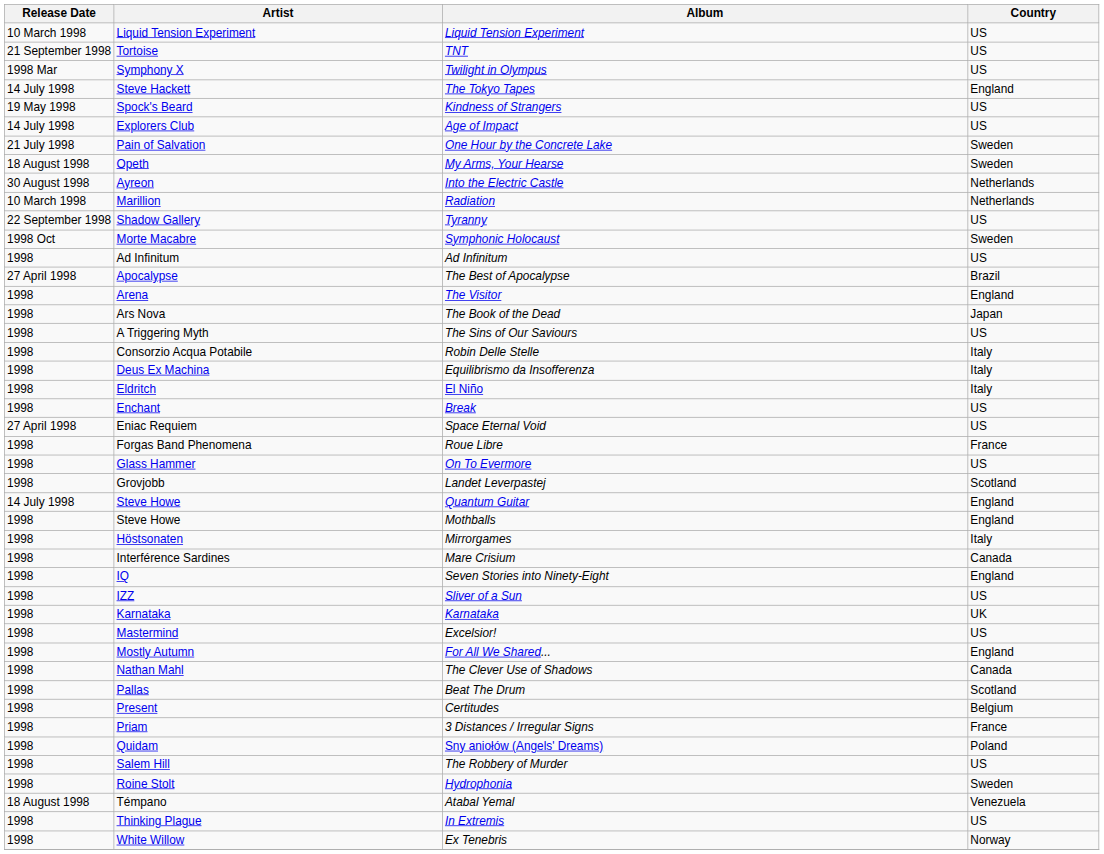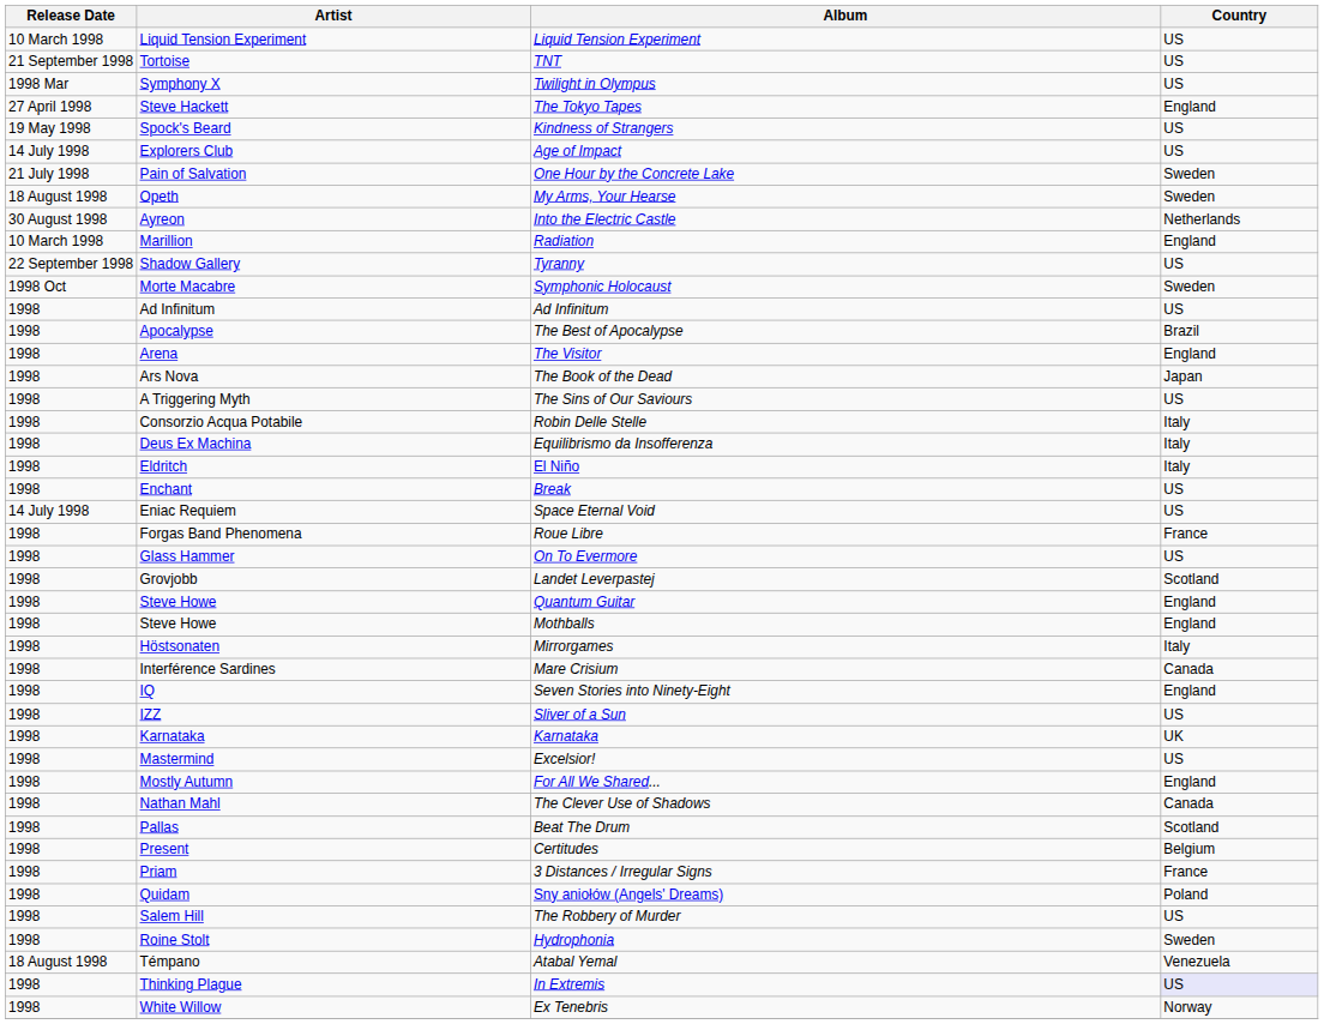The Tokyo Tapes | Release Date: 14 July 1998 -> 27 April 1998
Radiation | Country: Netherlands -> England
The Best of Apocalypse | Release Date: 27 April 1998 -> 1998
Space Eternal Void | Release Date: 27 April 1998 -> 14 July 1998
Quantum Guitar | Release Date: 14 July 1998 -> 1998
In Extremis | Country: no background -> lavender background
